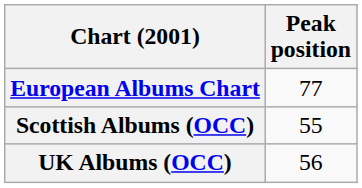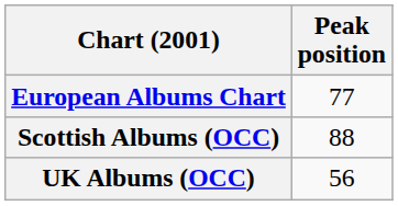Scottish Albums (OCC) | Peak position: 55 -> 88
